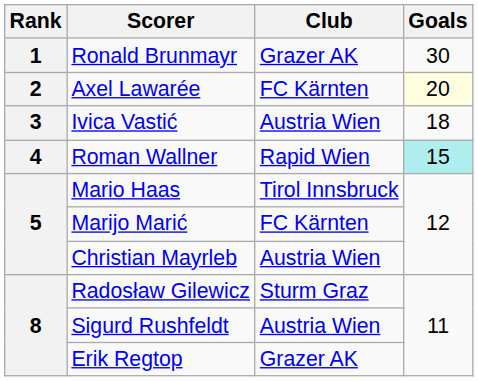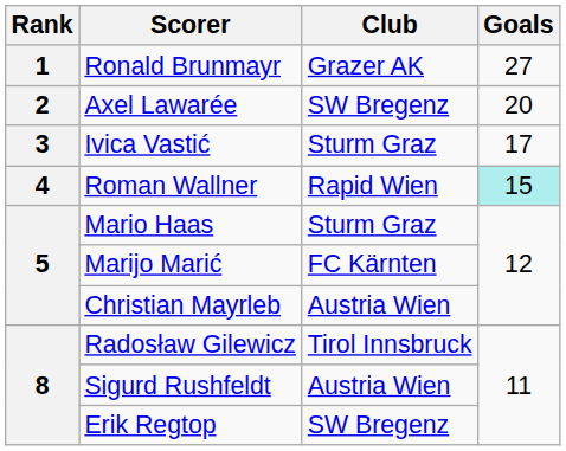Ronald Brunmayr | Goals: 30 -> 27
Axel Lawarée | Club: FC Kärnten -> SW Bregenz
Axel Lawarée | Goals: lightyellow background -> no background
Ivica Vastić | Club: Austria Wien -> Sturm Graz
Ivica Vastić | Goals: 18 -> 17
Mario Haas | Club: Tirol Innsbruck -> Sturm Graz
Radosław Gilewicz | Club: Sturm Graz -> Tirol Innsbruck
Erik Regtop | Club: Grazer AK -> SW Bregenz
